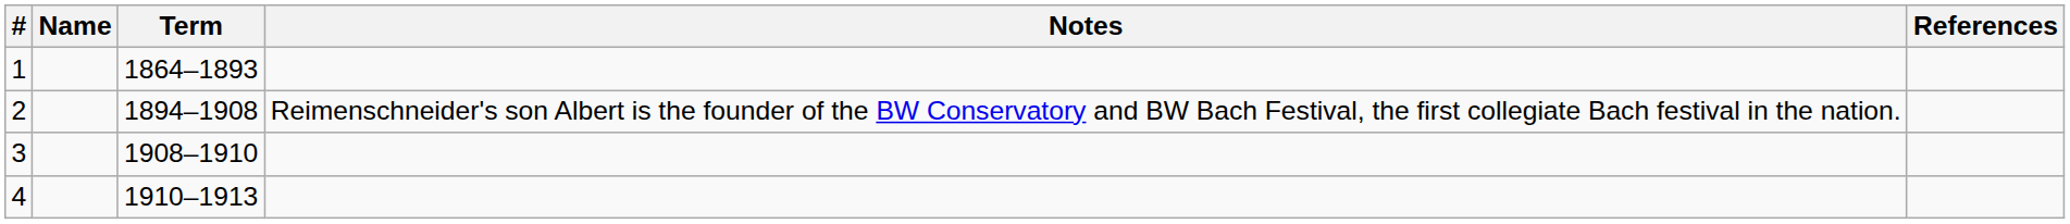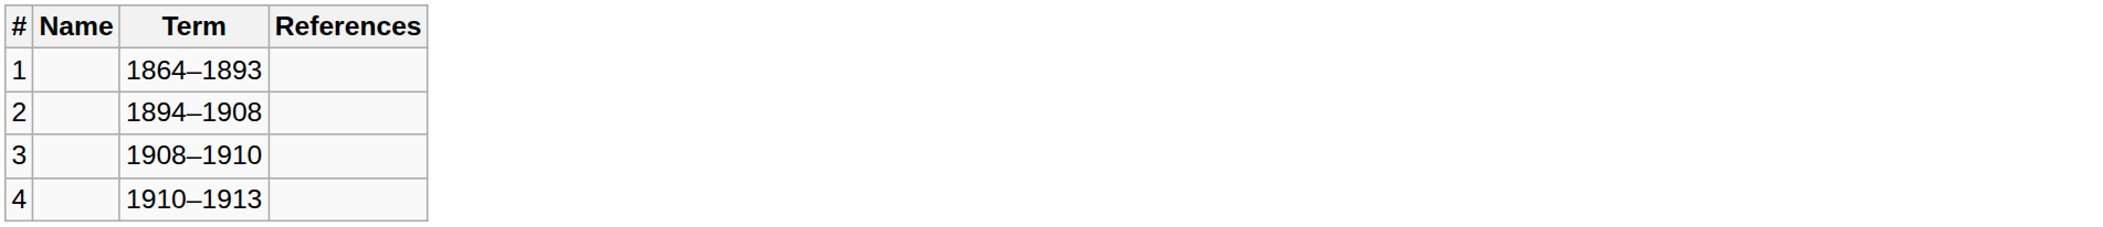- column: Notes | Reimenschneider's son Albert is the founder of the BW Conservatory and BW Bach Festival, the first collegiate Bach festival in the nation.
